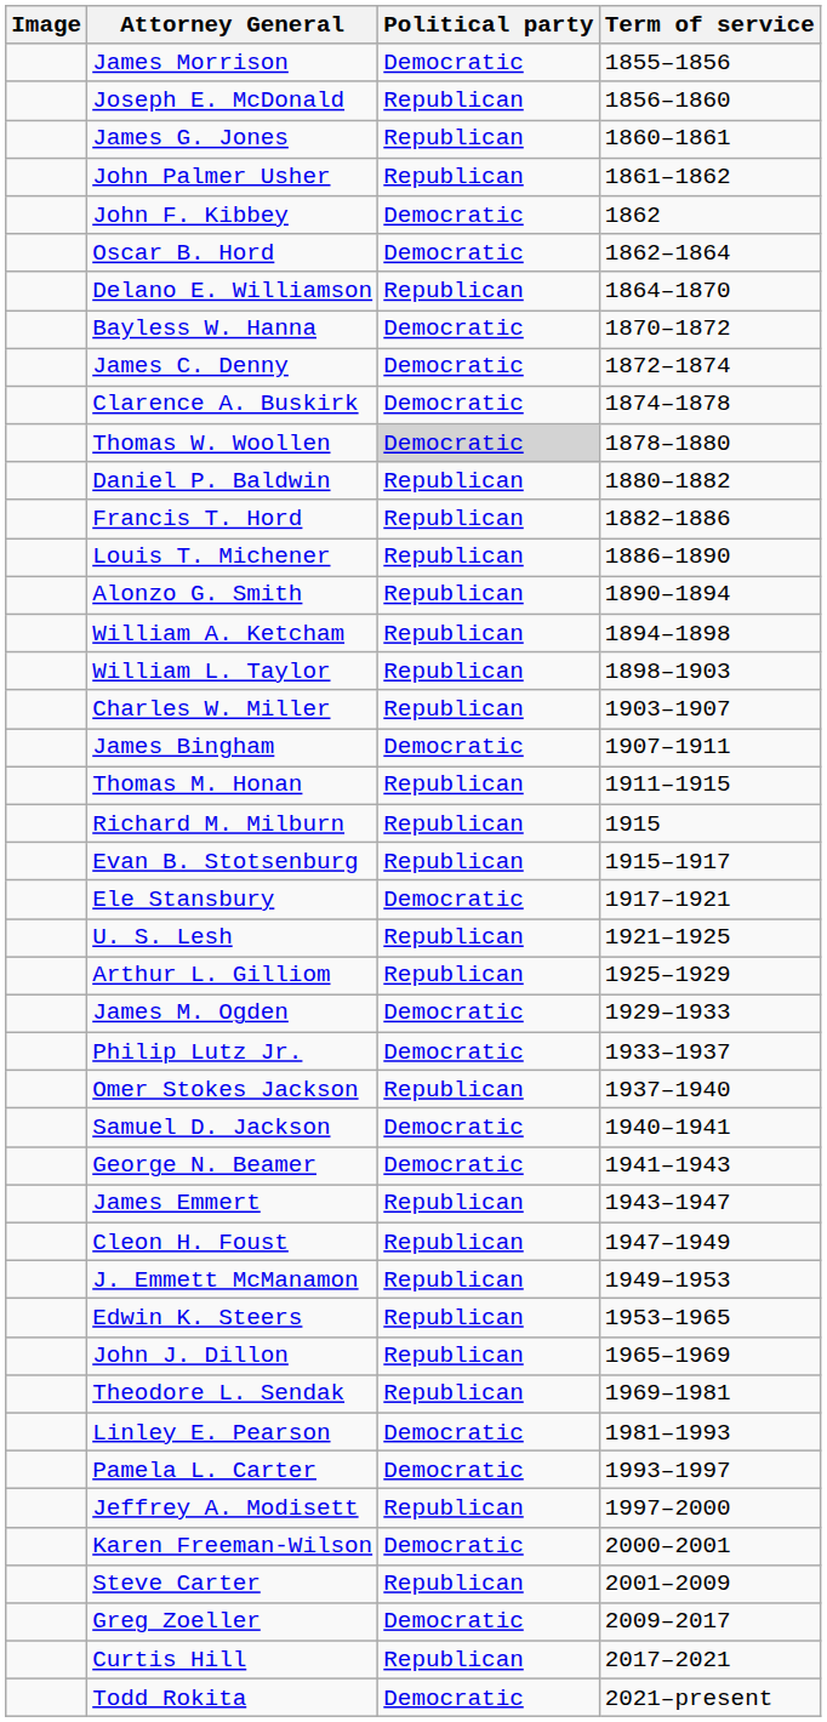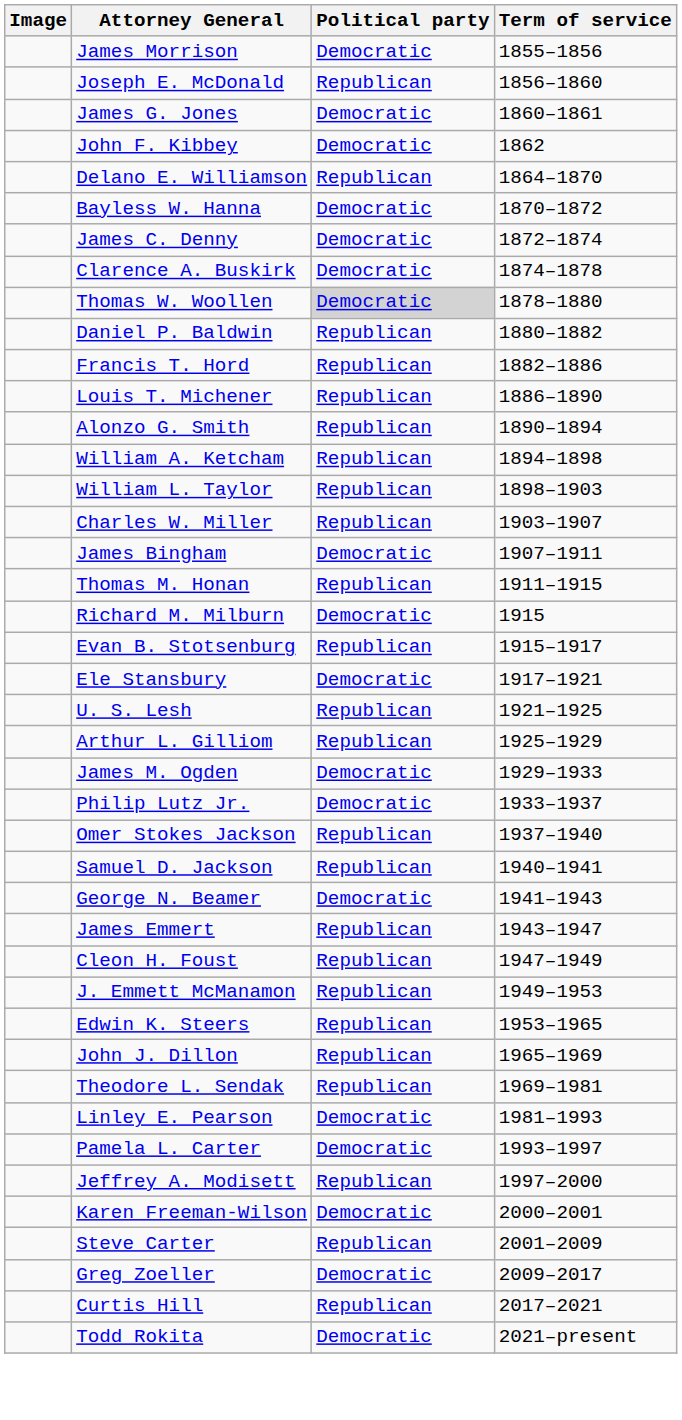James G. Jones | Political party: Republican -> Democratic
- row: John Palmer Usher | Republican | 1861–1862
- row: Oscar B. Hord | Democratic | 1862–1864
Richard M. Milburn | Political party: Republican -> Democratic
Samuel D. Jackson | Political party: Democratic -> Republican
